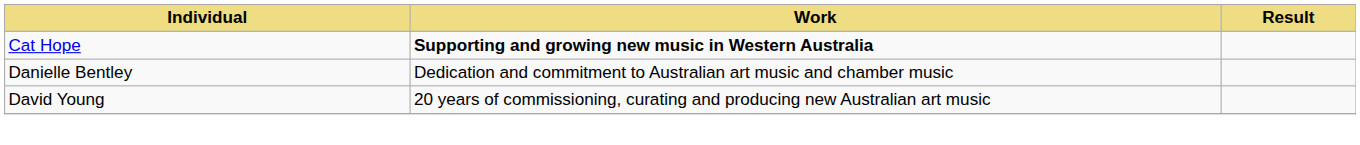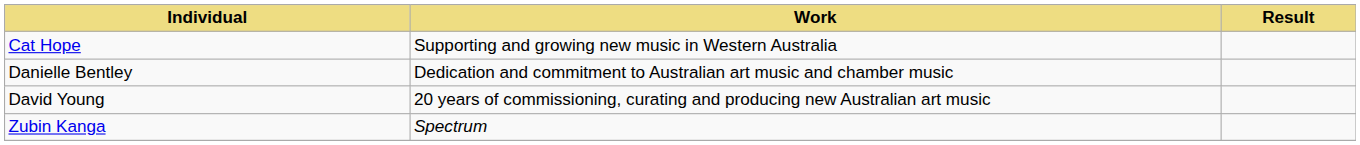Cat Hope | Work: bold -> normal
+ row: Zubin Kanga | Spectrum
